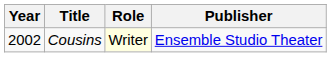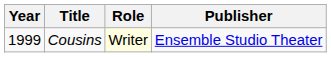Cousins | Year: 2002 -> 1999
